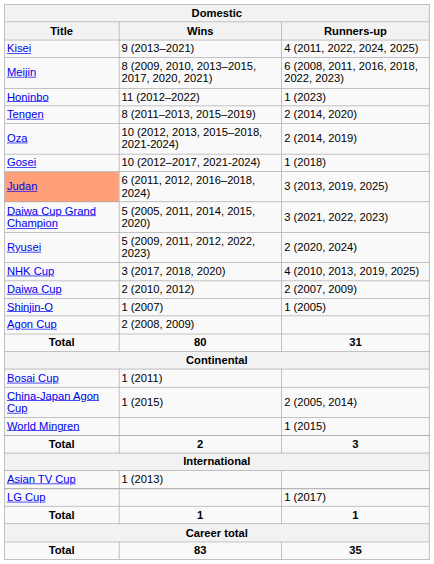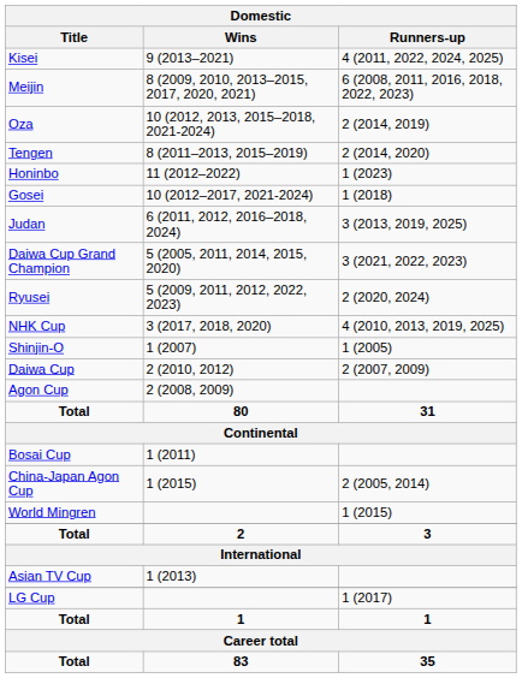rows swapped: 11 (2012–2022) <-> 10 (2012, 2013, 2015–2018, 2021-2024)
6 (2011, 2012, 2016–2018, 2024) | Title: lightsalmon background -> no background
rows swapped: 1 (2007) <-> 2 (2010, 2012)
